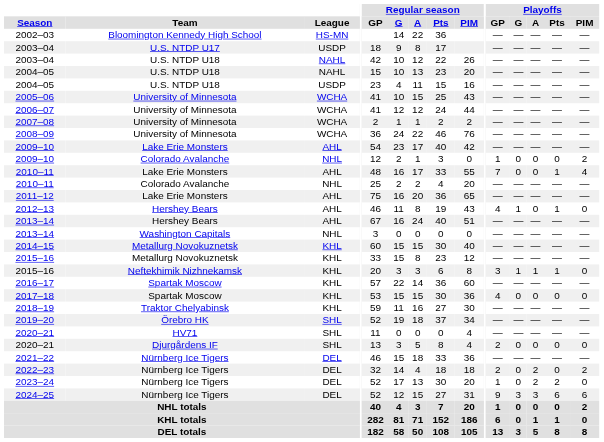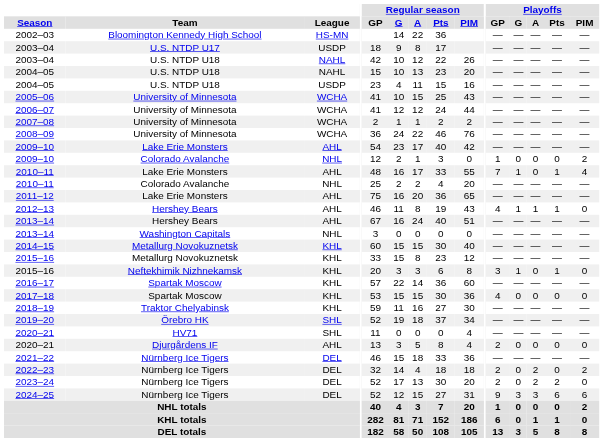2010–11 / Lake Erie Monsters | Playoffs / G: 0 -> 1
2012–13 | Playoffs / A: 0 -> 1
2015–16 / Neftekhimik Nizhnekamsk | Playoffs / A: 1 -> 0
2020–21 / Djurgårdens IF | League: SHL -> AHL
2023–24 | Playoffs / GP: 1 -> 2
